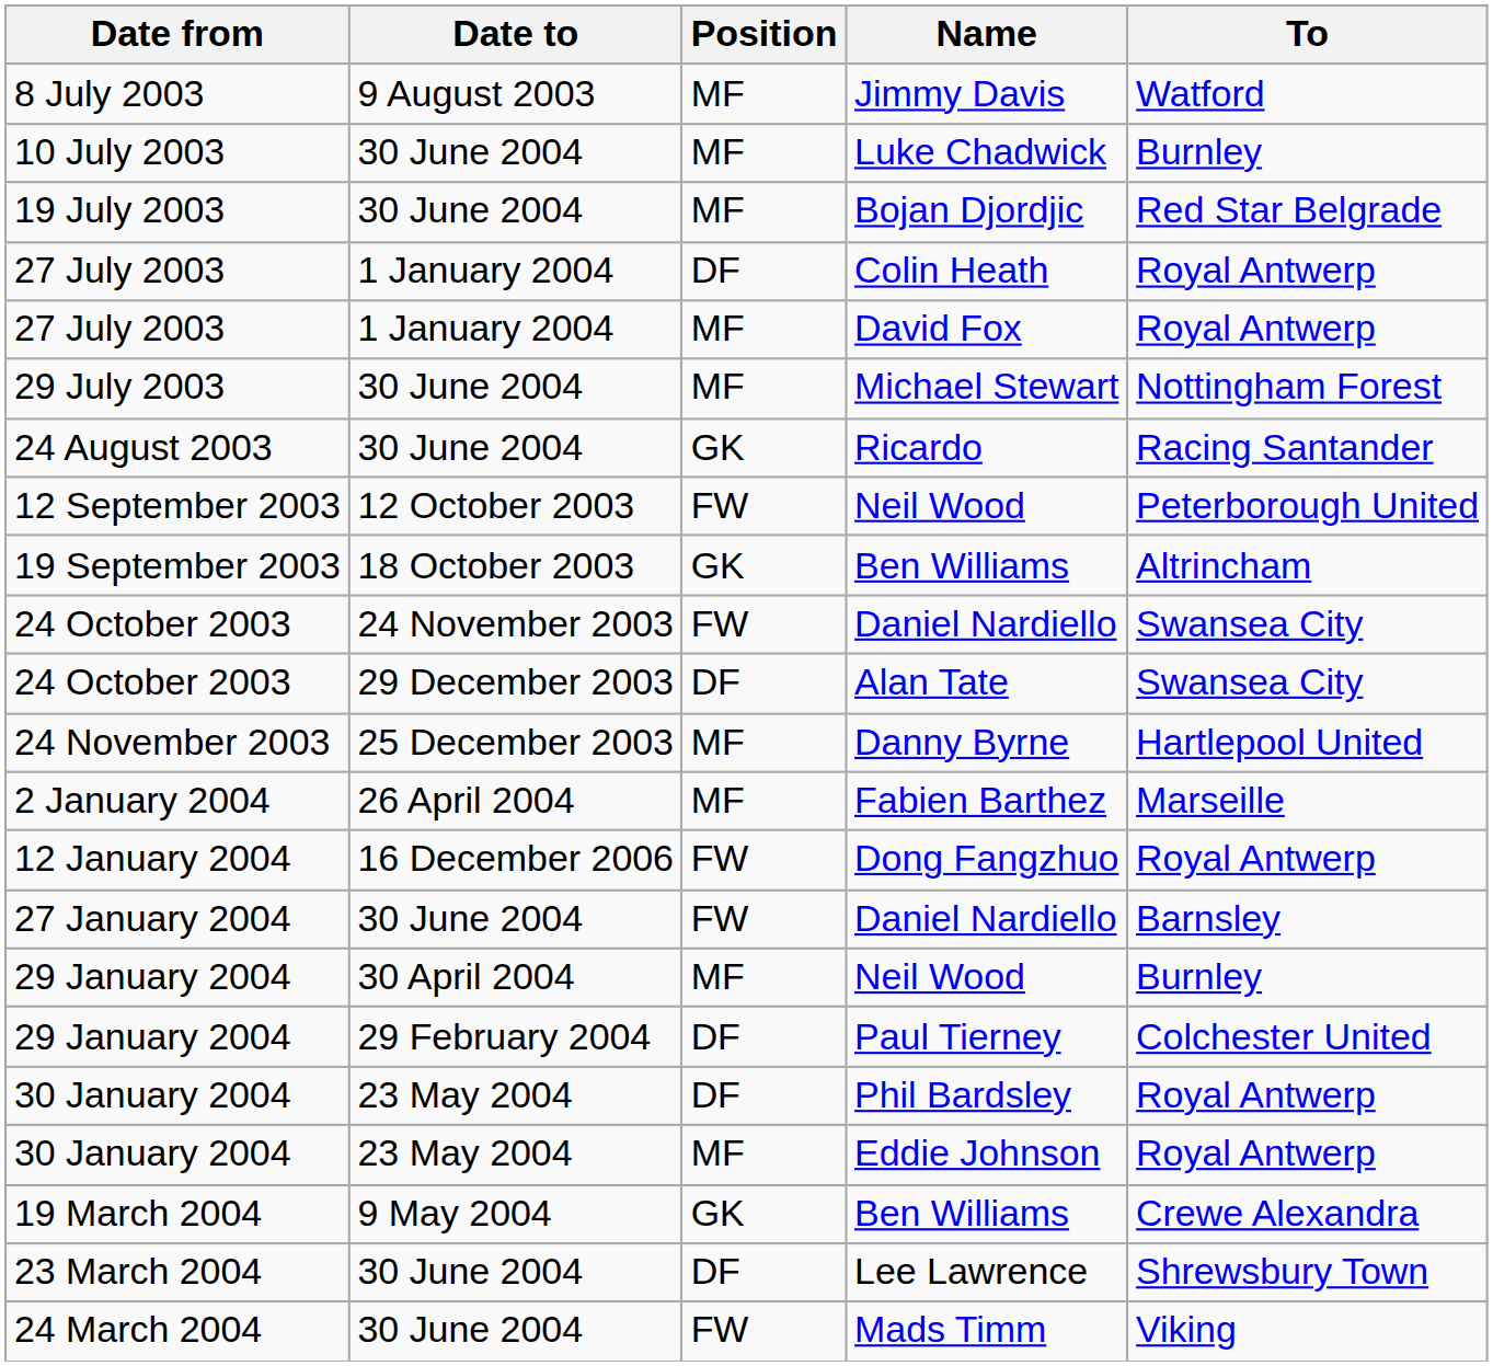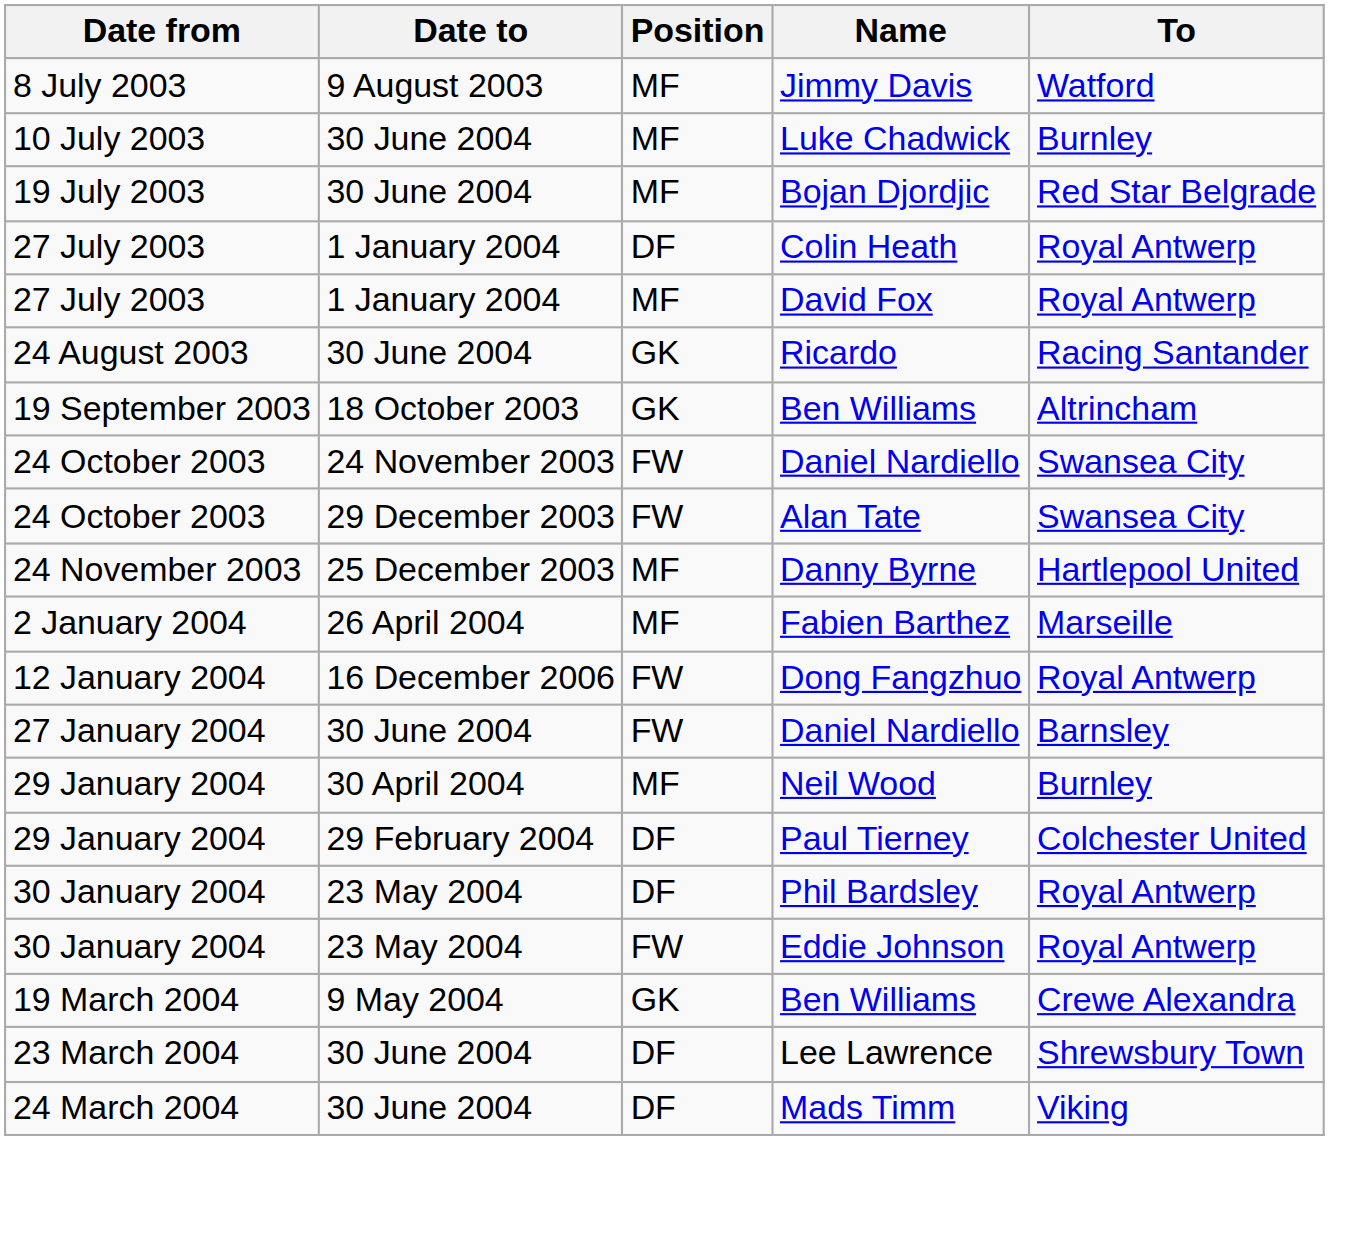- row: 29 July 2003 | 30 June 2004 | MF | Michael Stewart | Nottingham Forest
- row: 12 September 2003 | 12 October 2003 | FW | Neil Wood | Peterborough United
Alan Tate | Position: DF -> FW
Eddie Johnson | Position: MF -> FW
Mads Timm | Position: FW -> DF
